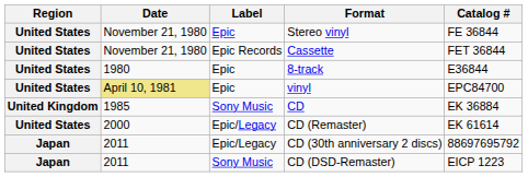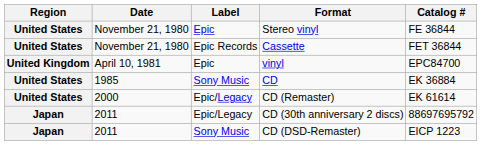- row: United States | 1980 | Epic | 8-track | E36844
vinyl | Region: United States -> United Kingdom
vinyl | Date: khaki background -> no background
CD | Region: United Kingdom -> United States
